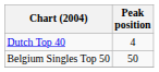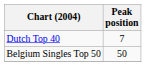Dutch Top 40 | Peak position: 4 -> 7
